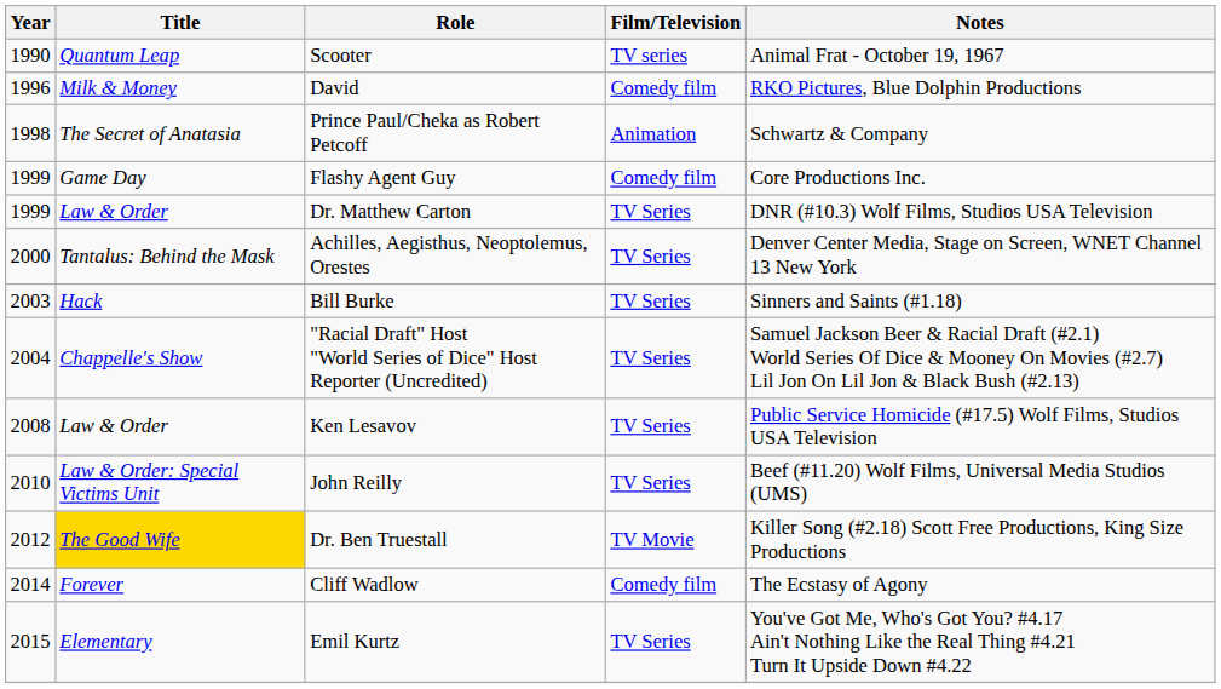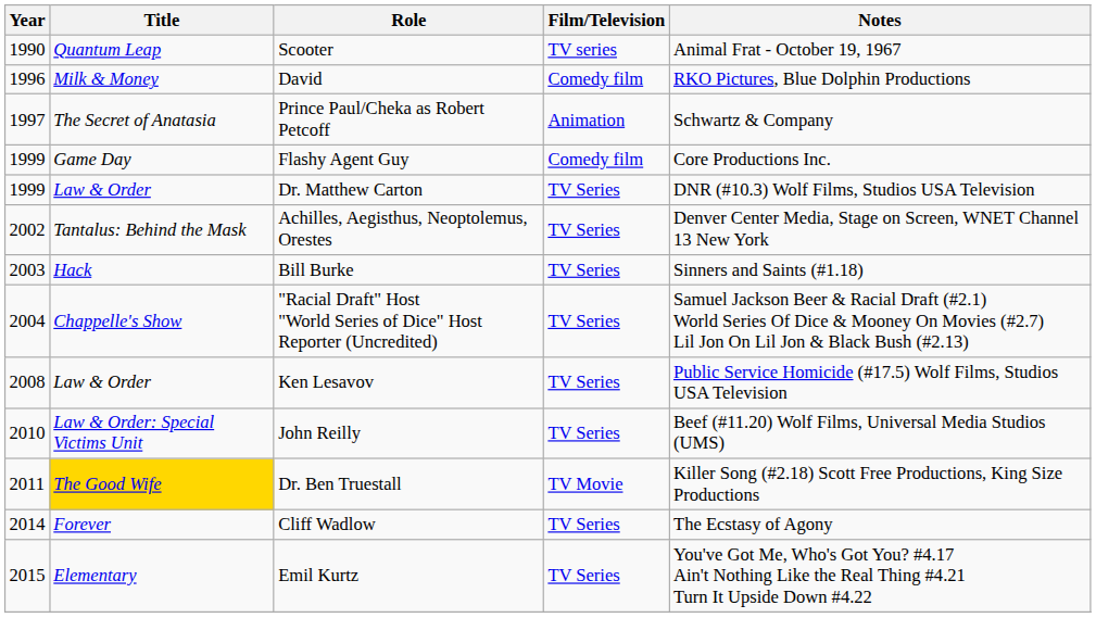Prince Paul/Cheka as Robert Petcoff | Year: 1998 -> 1997
Achilles, Aegisthus, Neoptolemus, Orestes | Year: 2000 -> 2002
Dr. Ben Truestall | Year: 2012 -> 2011
Cliff Wadlow | Film/Television: Comedy film -> TV Series
